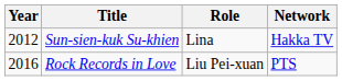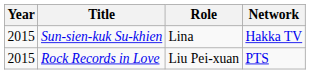Sun-sien-kuk Su-khien | Year: 2012 -> 2015
Rock Records in Love | Year: 2016 -> 2015
